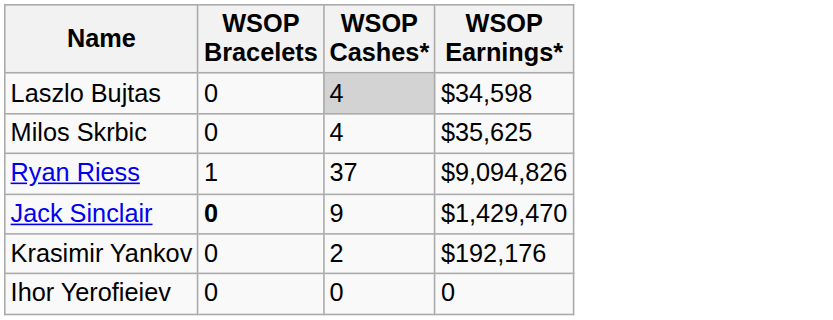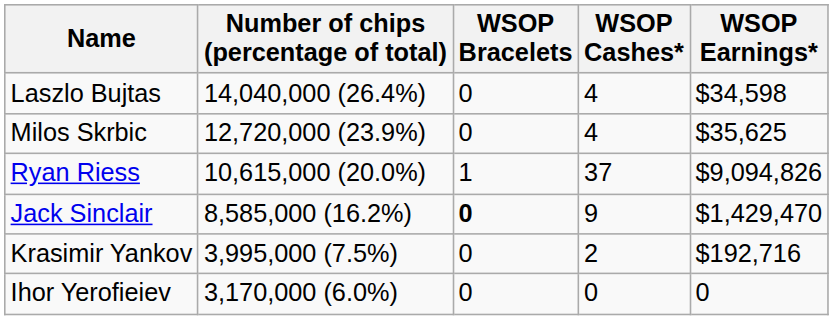+ column: Number of chips (percentage of total) | 14,040,000 (26.4%) | 12,720,000 (23.9%) | 10,615,000 (20.0%) | 8,585,000 (16.2%) | 3,995,000 (7.5%) | 3,170,000 (6.0%)
Laszlo Bujtas | WSOP Cashes*: lightgrey background -> no background
Krasimir Yankov | WSOP Earnings*: $192,176 -> $192,716
